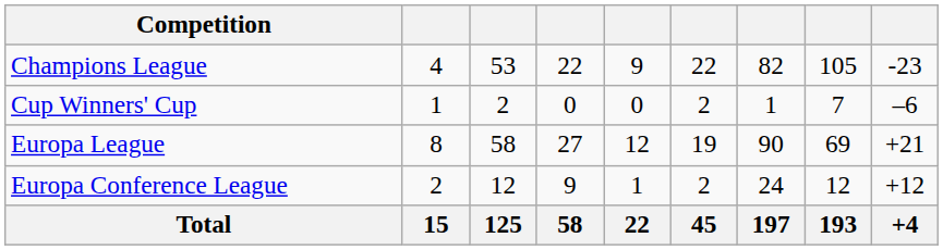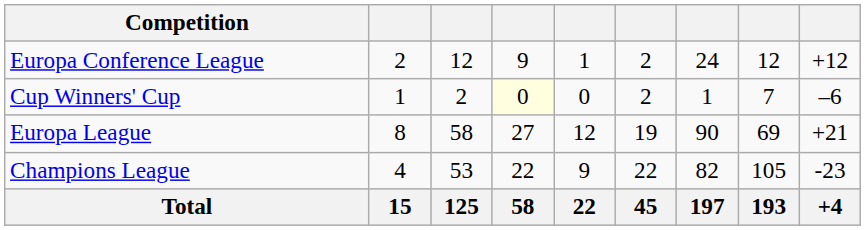rows swapped: Champions League <-> Europa Conference League
Cup Winners' Cup | column 4: no background -> lightyellow background
